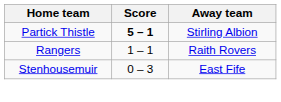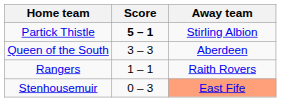+ row: Queen of the South | 3 – 3 | Aberdeen
Stenhousemuir | Away team: no background -> lightsalmon background
